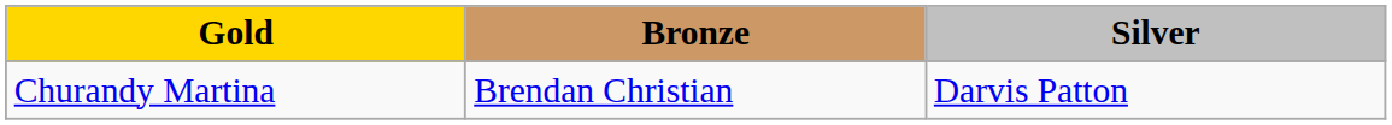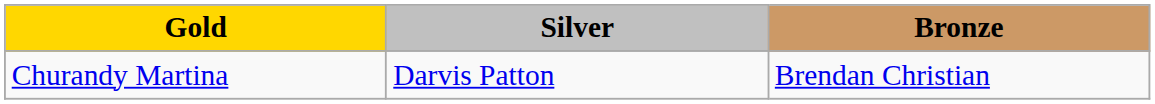columns swapped: Silver <-> Bronze
